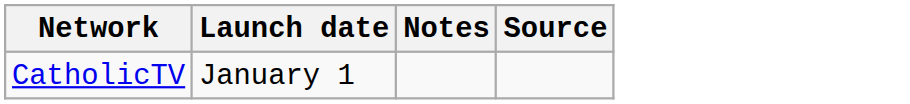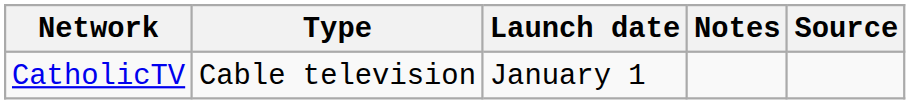+ column: Type | Cable television
